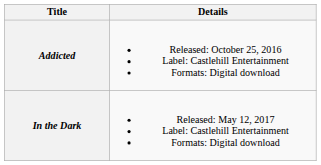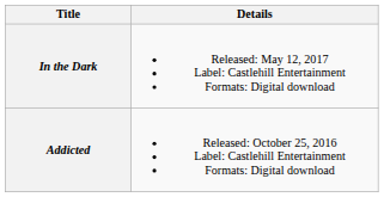rows swapped: Addicted <-> In the Dark
